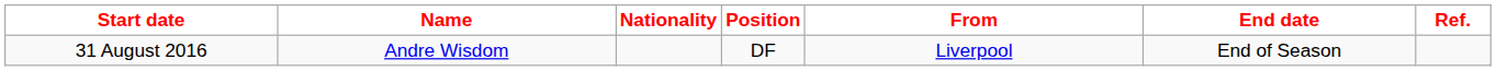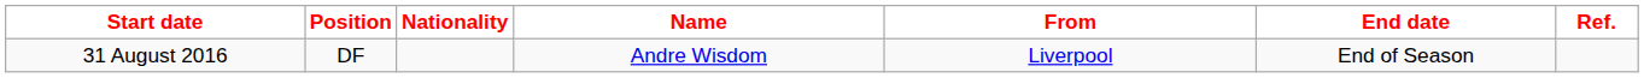columns swapped: Position <-> Name
